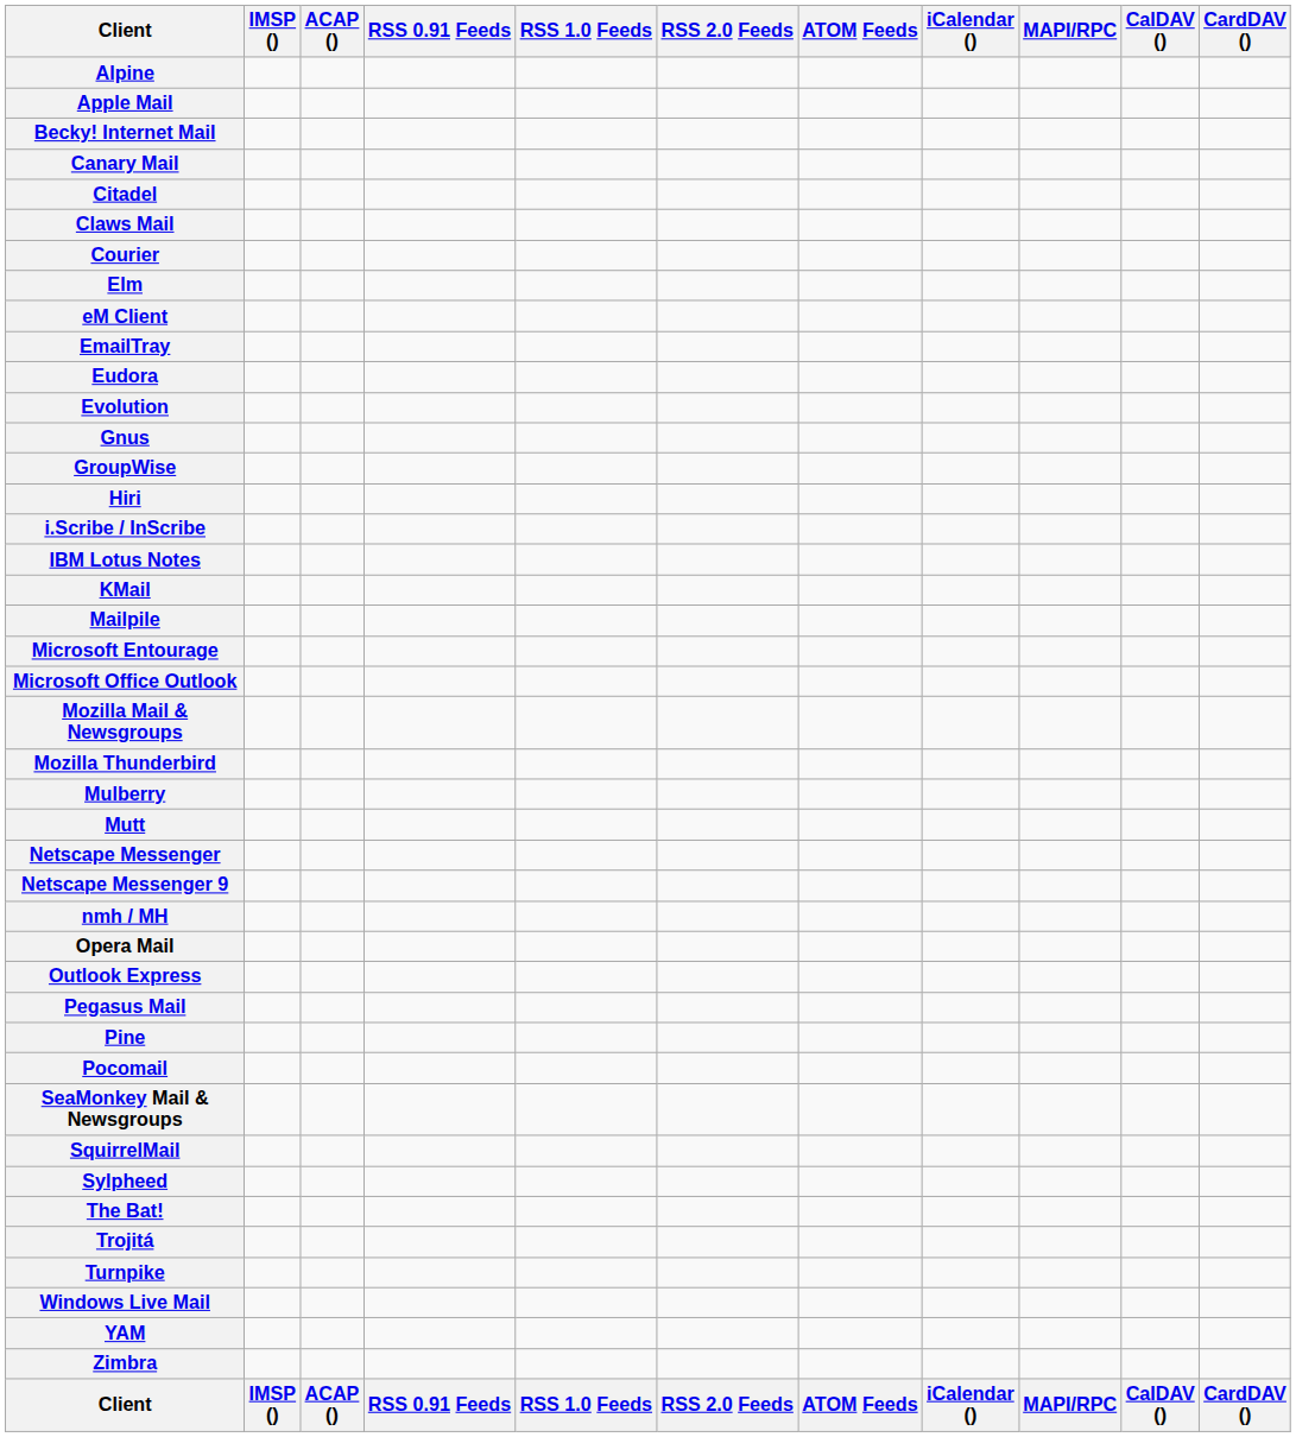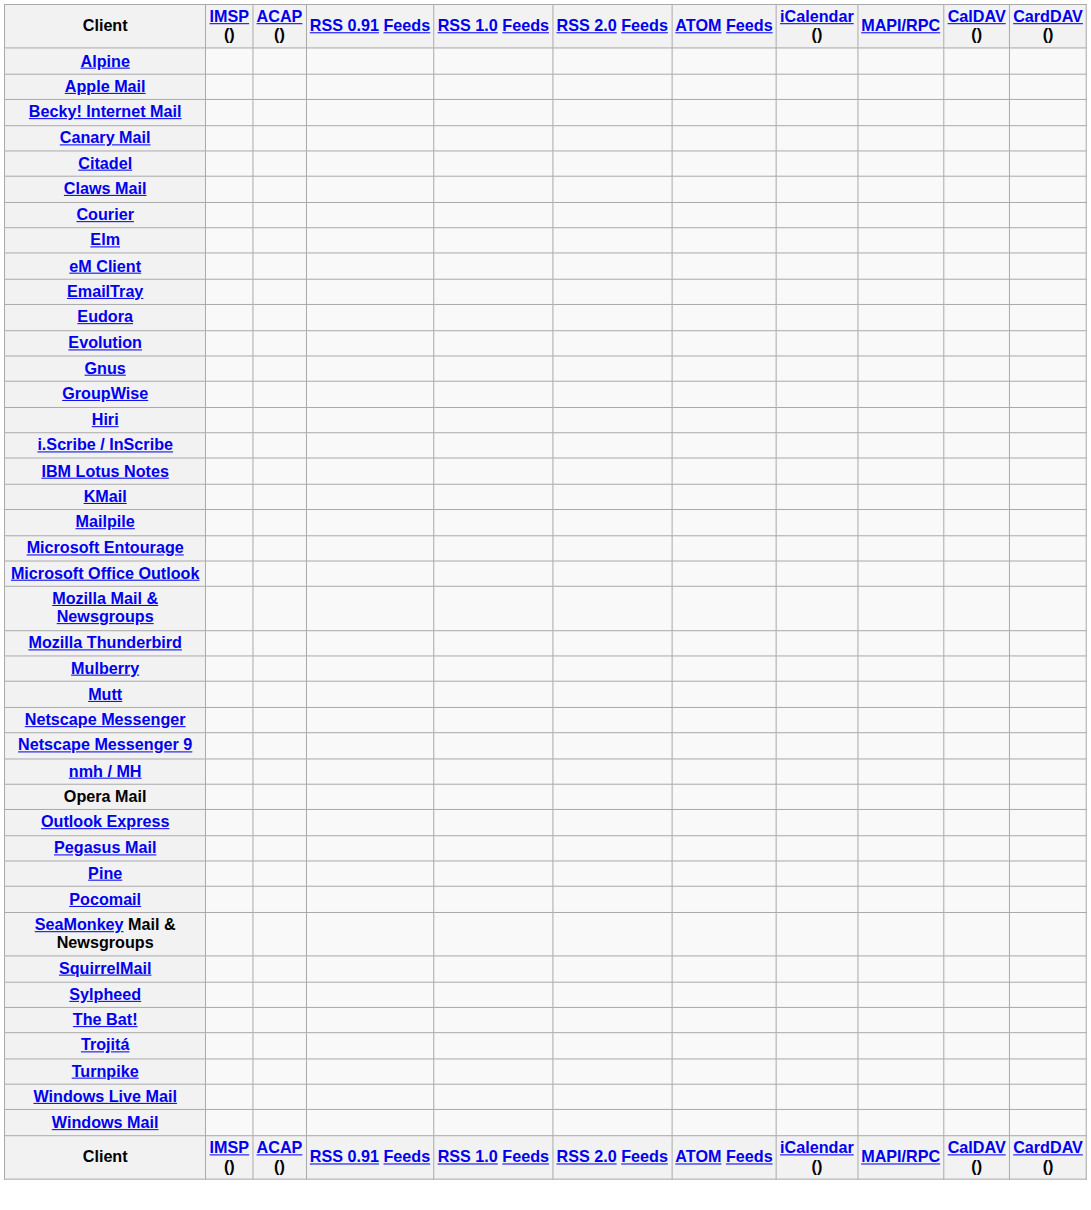+ row: Windows Mail
- row: YAM
- row: Zimbra
